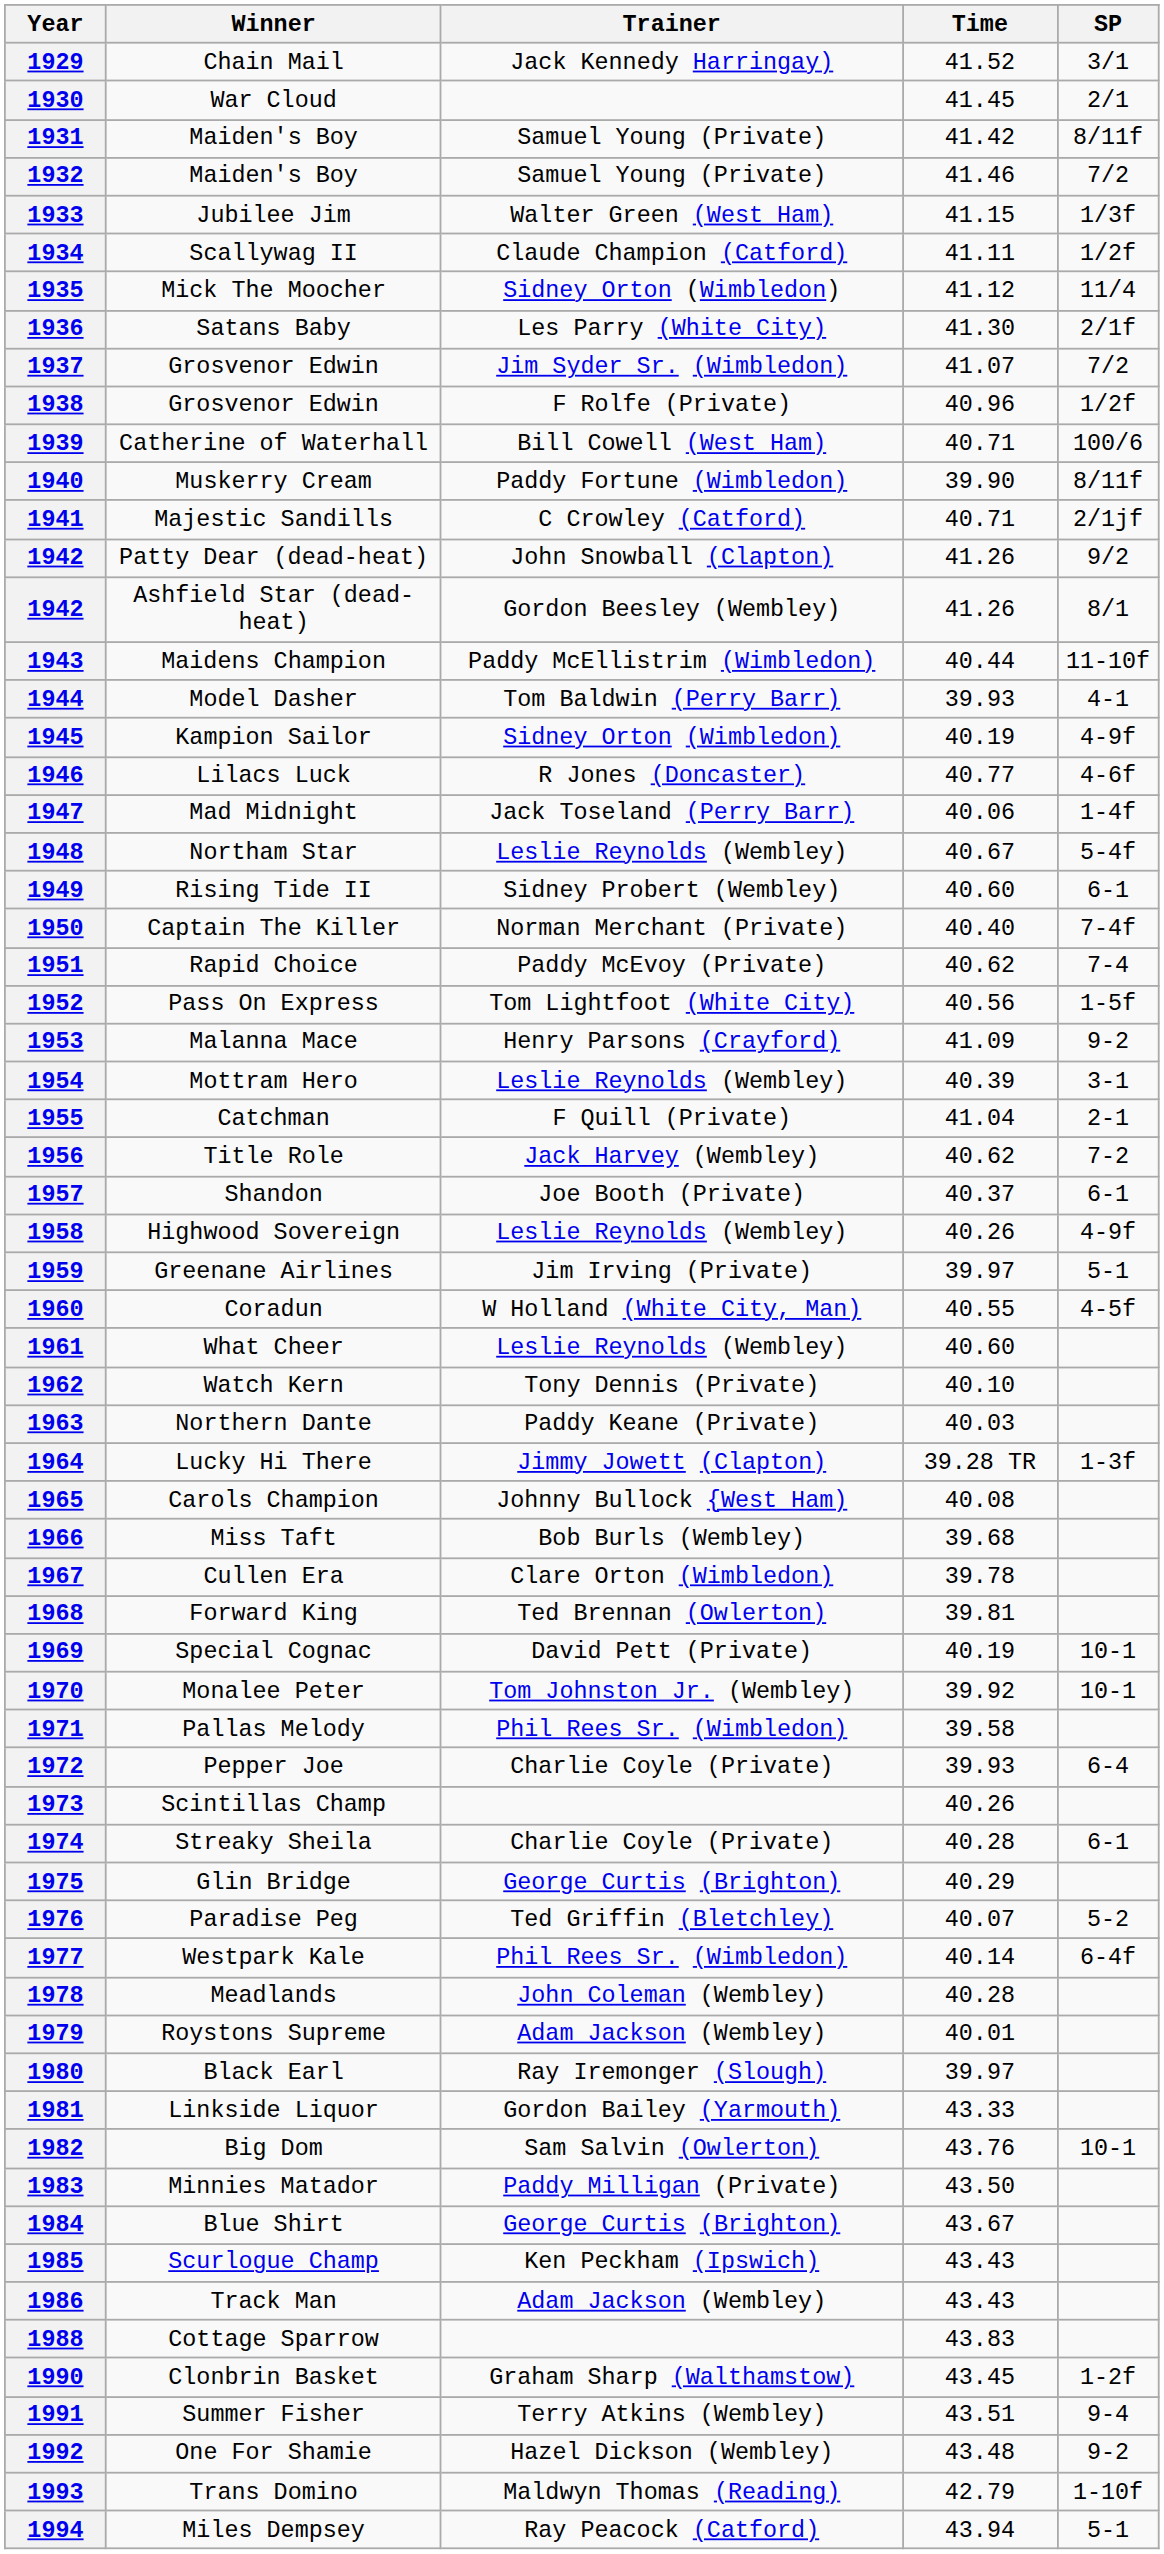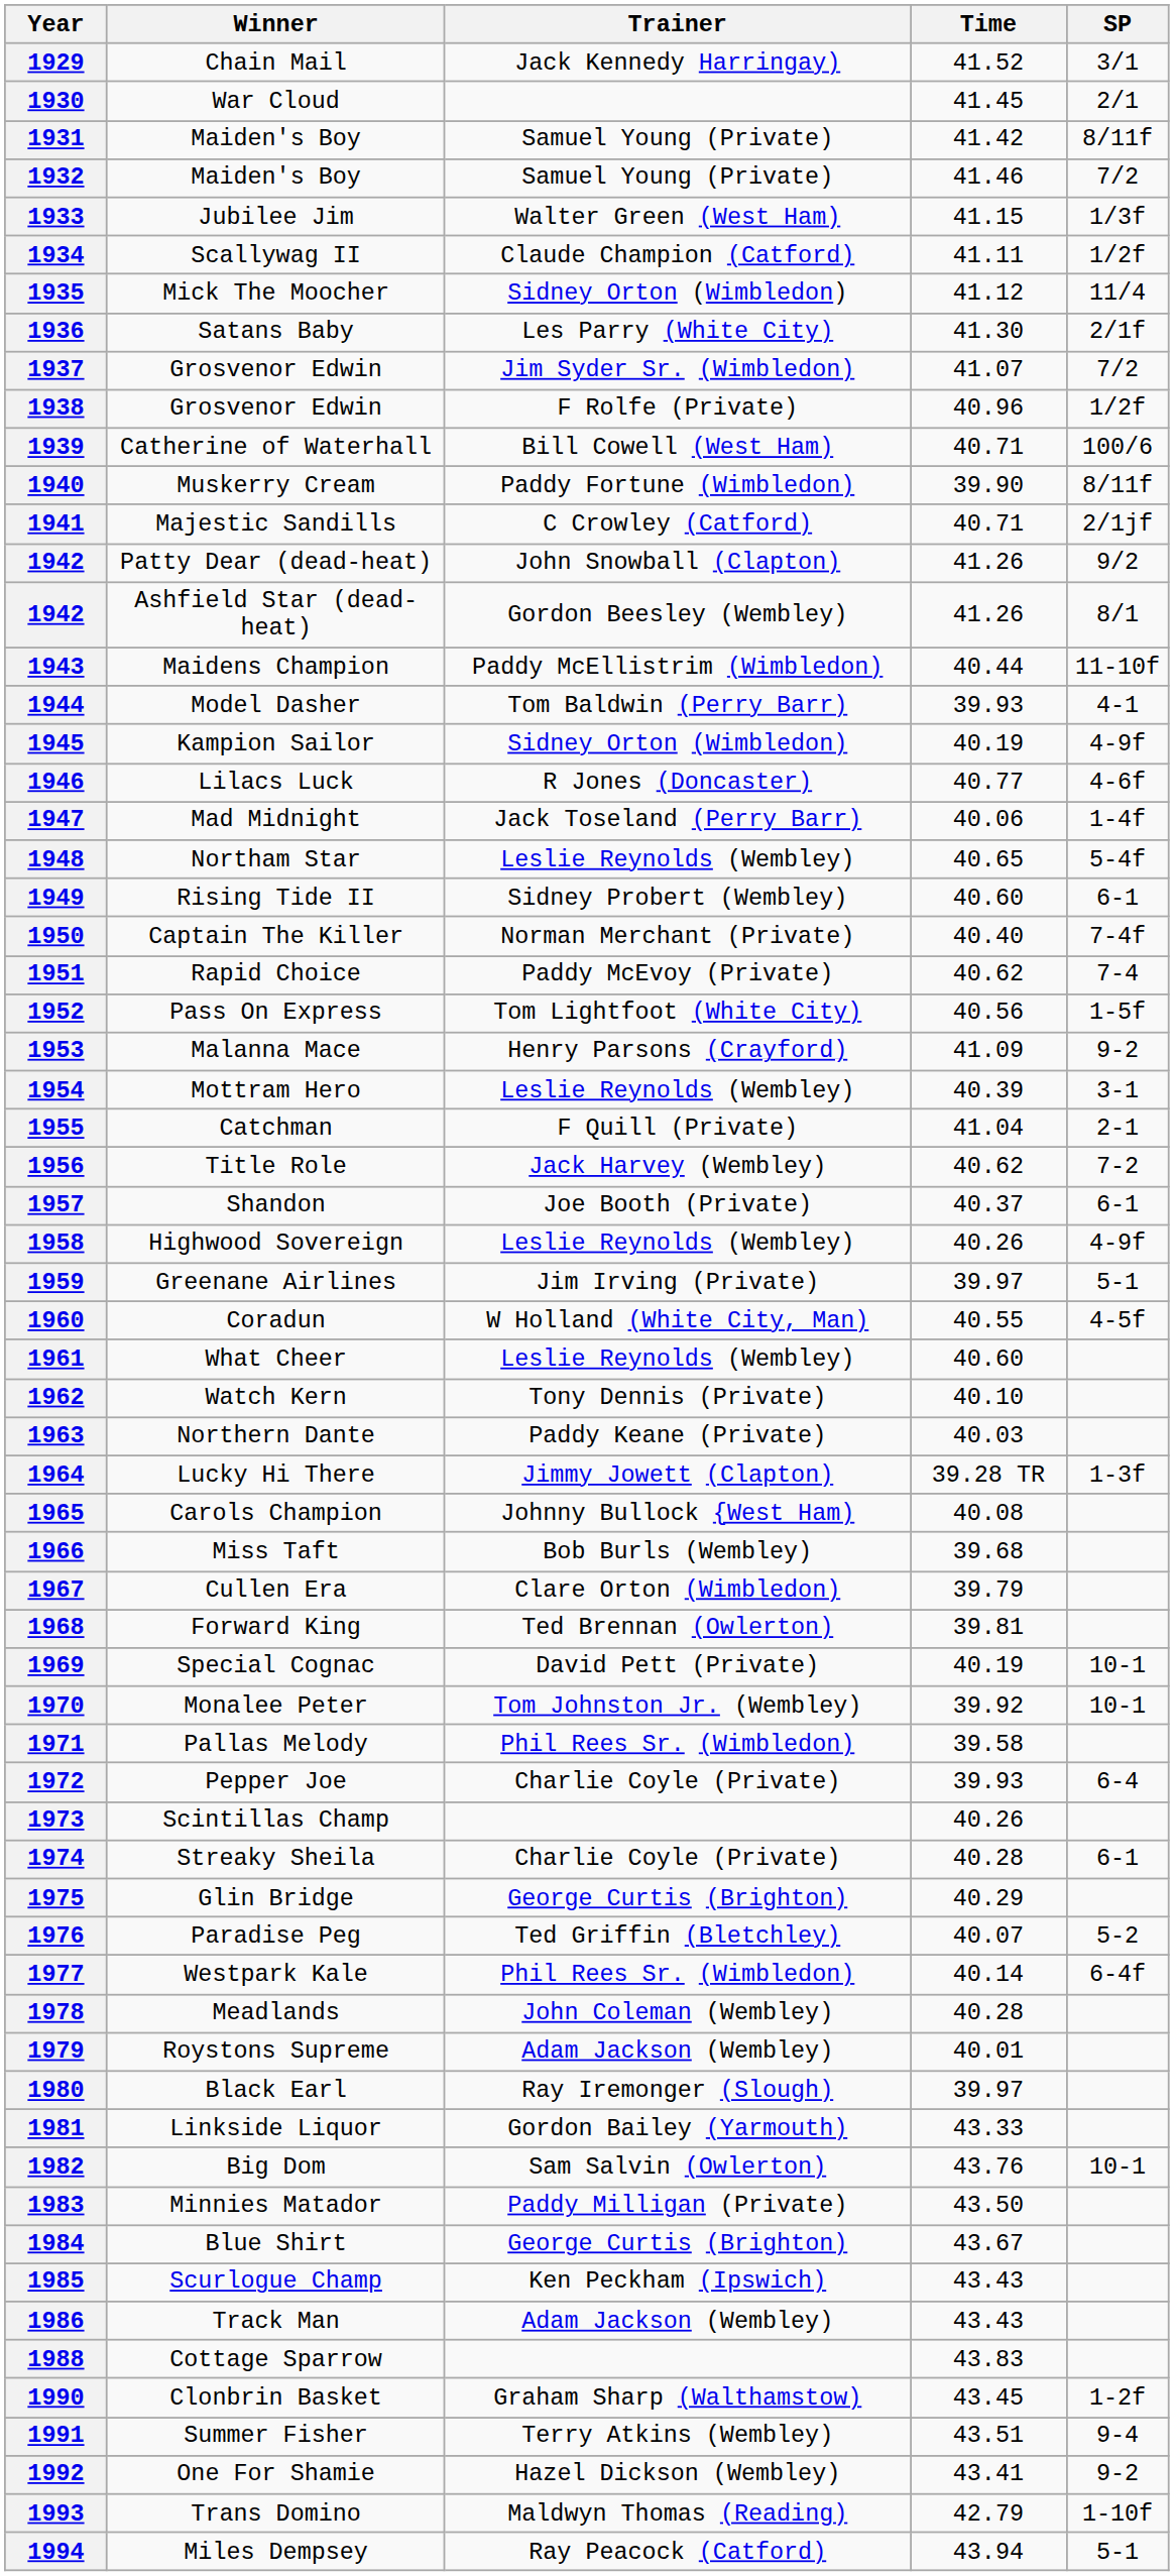1948 | Time: 40.67 -> 40.65
1967 | Time: 39.78 -> 39.79
1992 | Time: 43.48 -> 43.41
